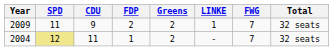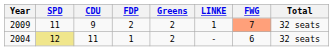2009 | FWG: no background -> lightsalmon background
2004 | FWG: 7 -> 6
